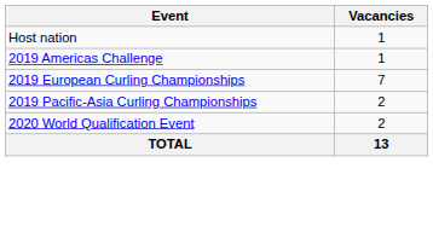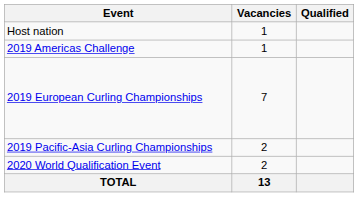+ column: Qualified
